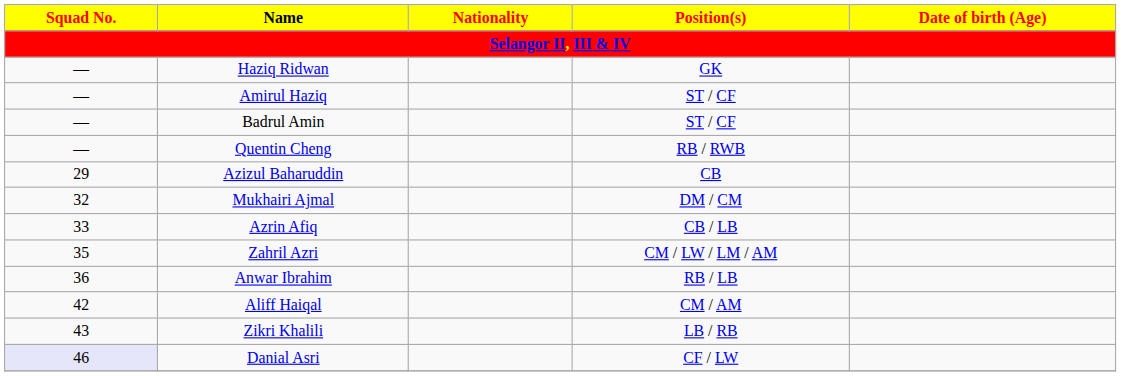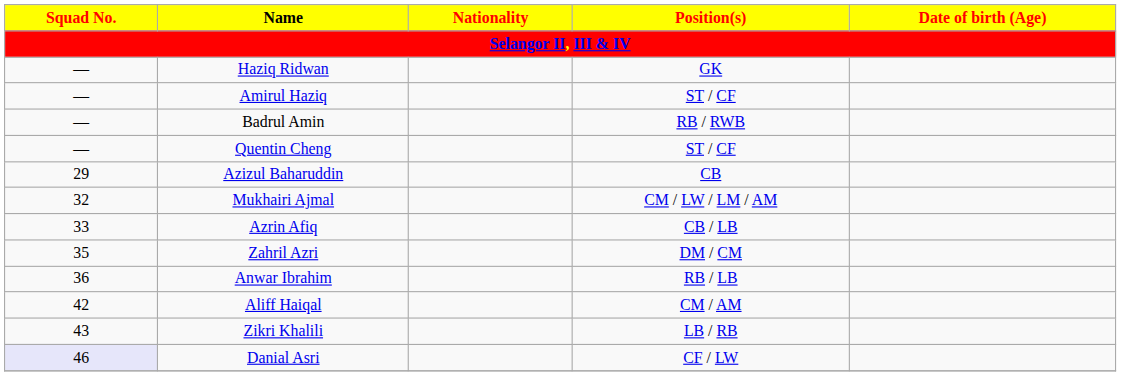Badrul Amin | Position(s): ST / CF -> RB / RWB
Quentin Cheng | Position(s): RB / RWB -> ST / CF
Mukhairi Ajmal | Position(s): DM / CM -> CM / LW / LM / AM
Zahril Azri | Position(s): CM / LW / LM / AM -> DM / CM
